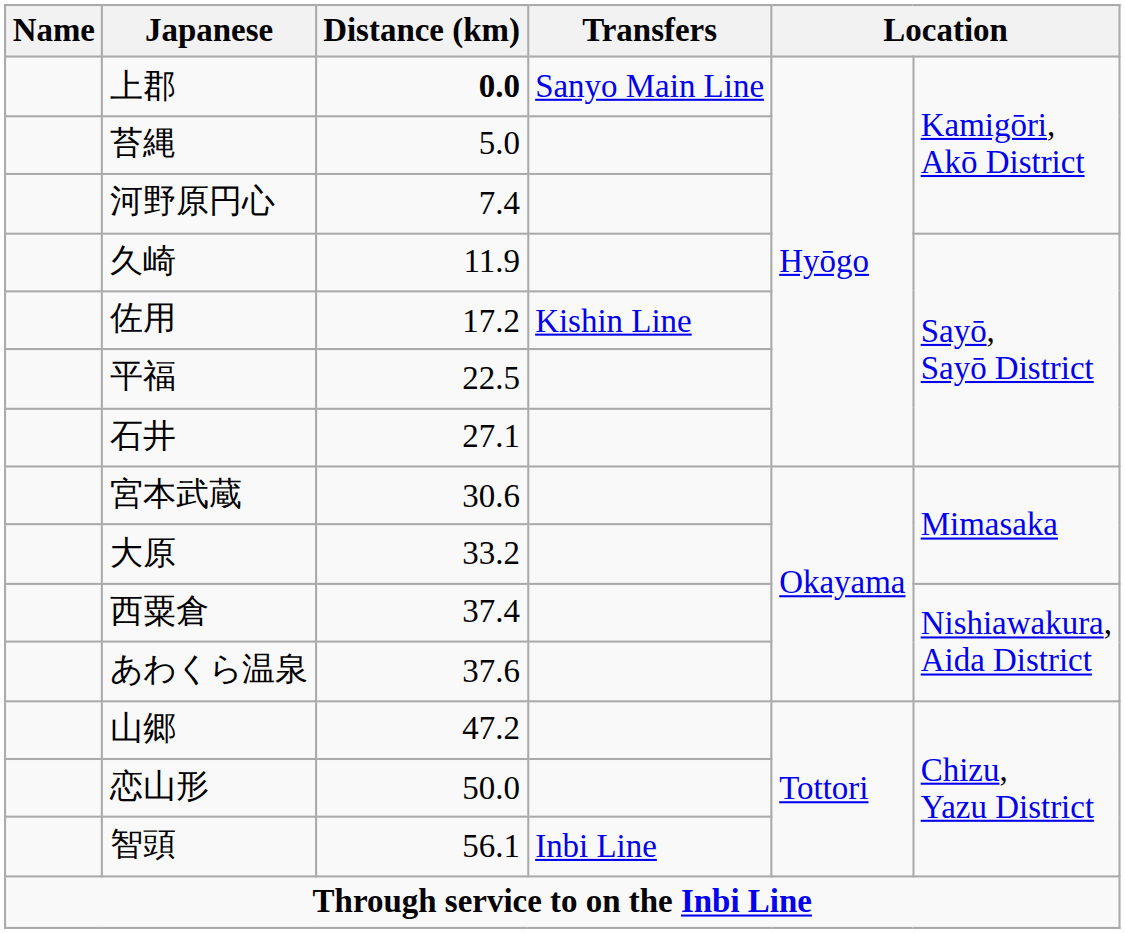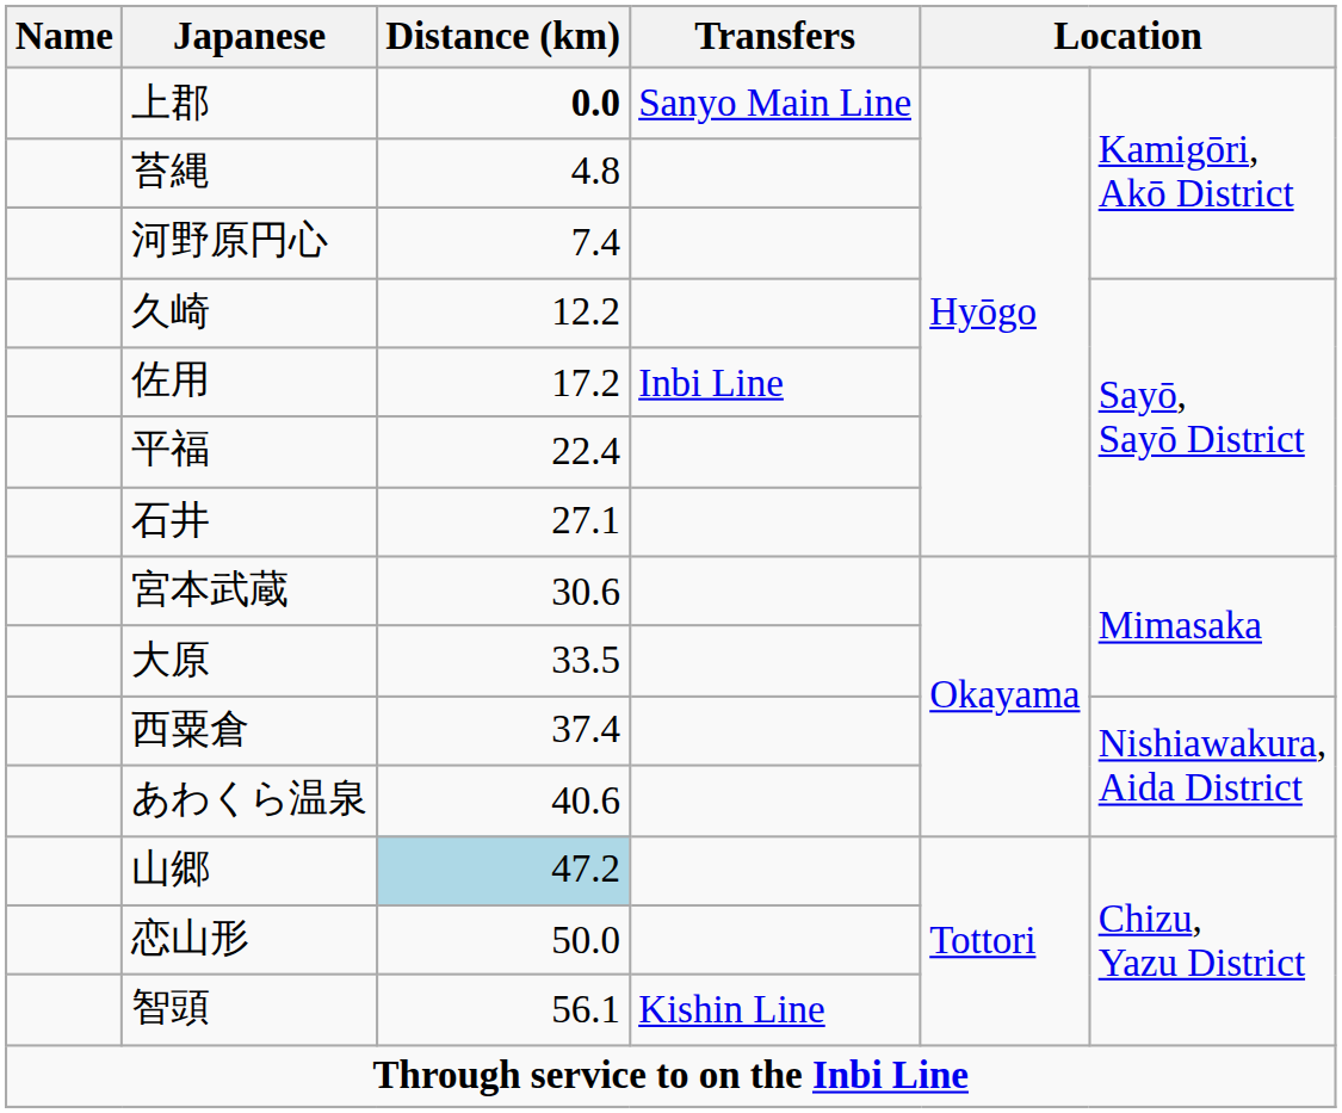苔縄 | Distance (km): 5.0 -> 4.8
久崎 | Distance (km): 11.9 -> 12.2
佐用 | Transfers: Kishin Line -> Inbi Line
平福 | Distance (km): 22.5 -> 22.4
大原 | Distance (km): 33.2 -> 33.5
あわくら温泉 | Distance (km): 37.6 -> 40.6
山郷 | Distance (km): no background -> lightblue background
智頭 | Transfers: Inbi Line -> Kishin Line
